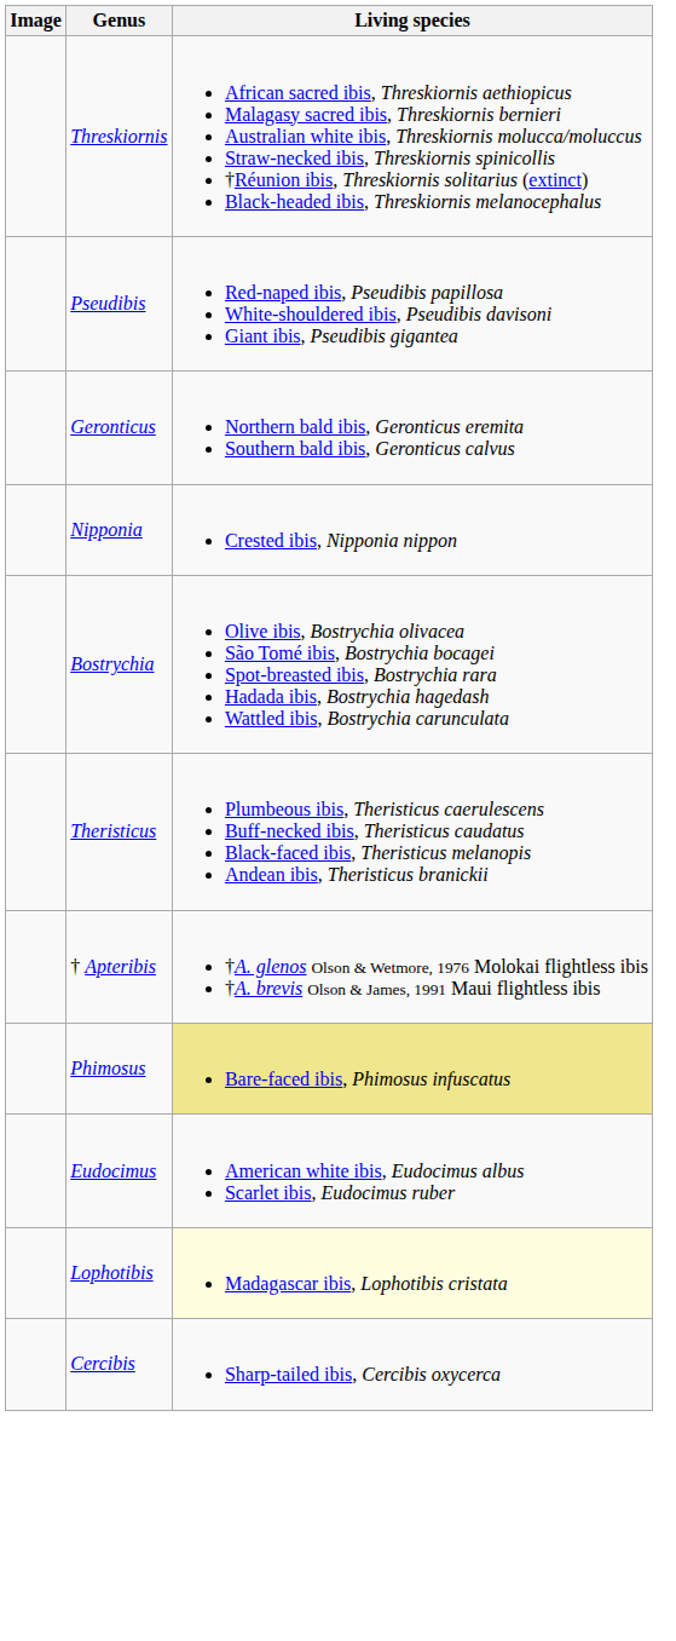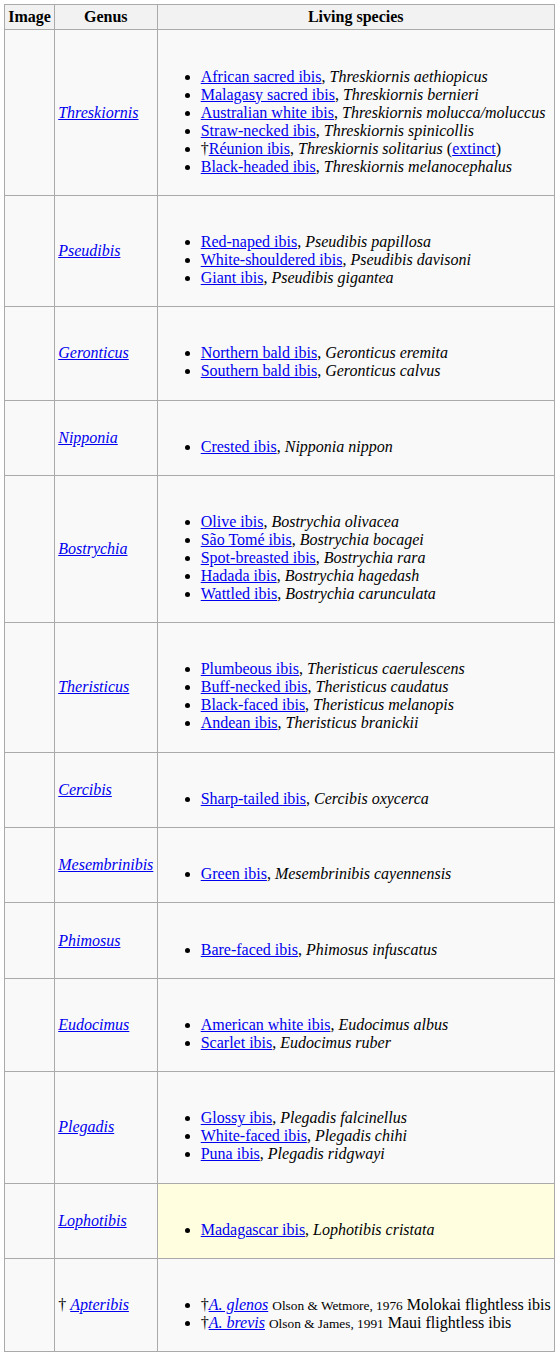rows swapped: Cercibis <-> † Apteribis
+ row: Mesembrinibis | Green ibis, Mesembrinibis cayennensis
Phimosus | Living species: khaki background -> no background
+ row: Plegadis | Glossy ibis, Plegadis falcinellus White-faced ibis, Plegadis chihi Puna ibis, Plegadis ridgwayi
